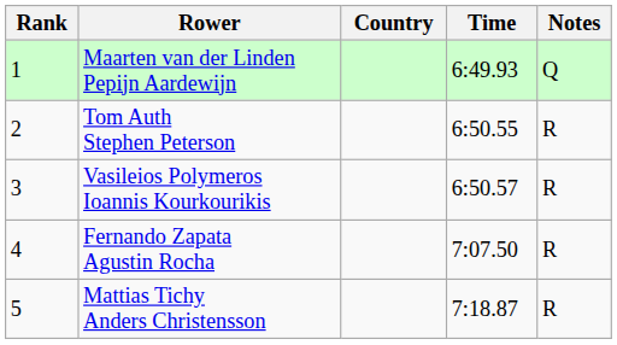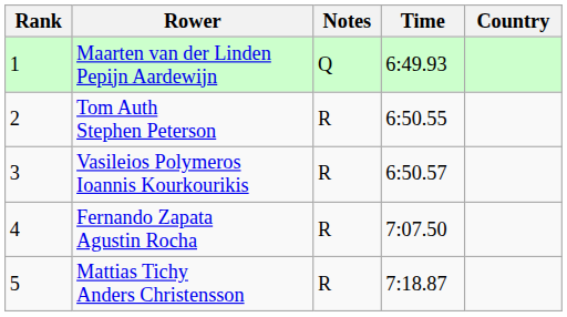columns swapped: Country <-> Notes
